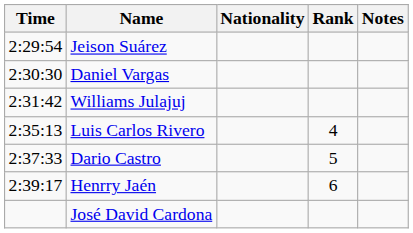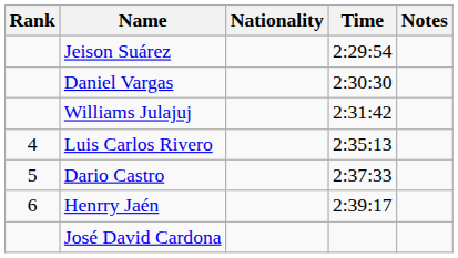columns swapped: Rank <-> Time
